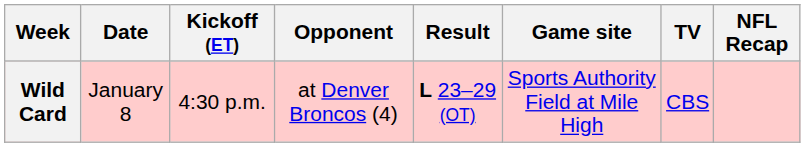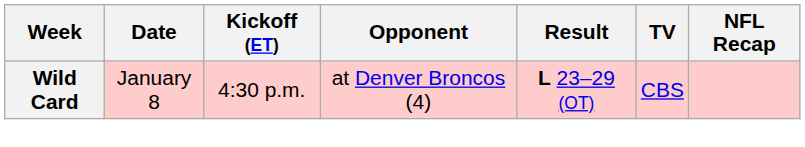- column: Game site | Sports Authority Field at Mile High
